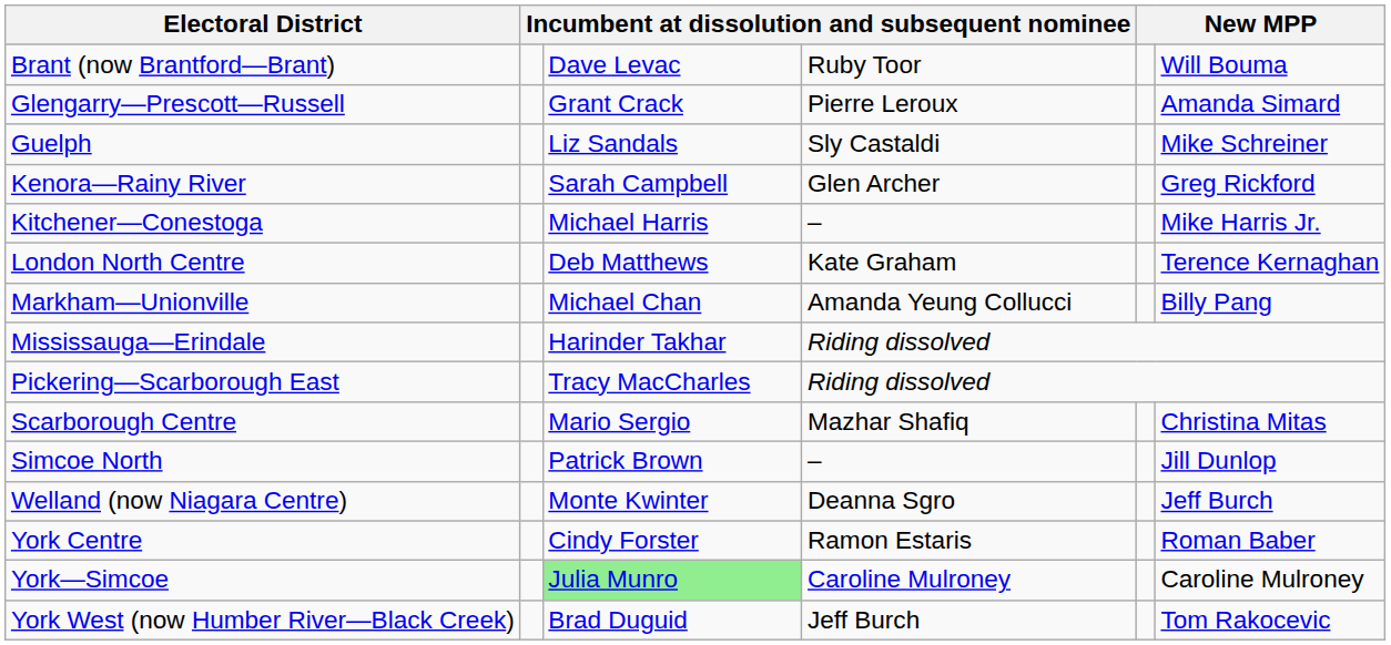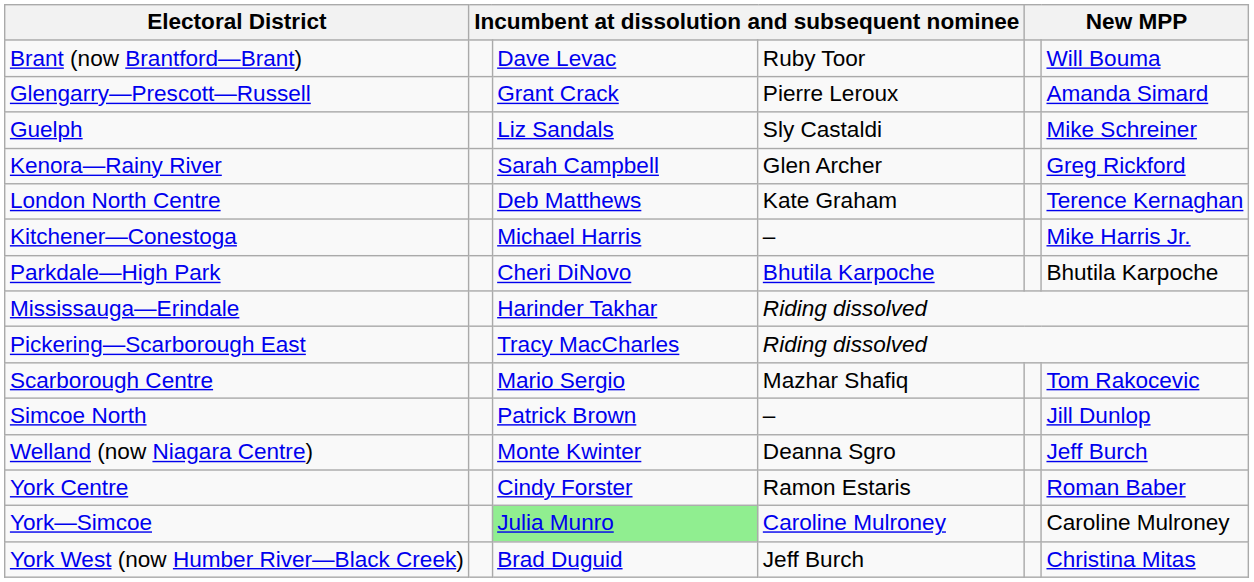rows swapped: Kitchener—Conestoga <-> London North Centre
- row: Markham—Unionville | Michael Chan | Amanda Yeung Collucci | Billy Pang
+ row: Parkdale—High Park | Cheri DiNovo | Bhutila Karpoche | Bhutila Karpoche
Scarborough Centre | column 6: Christina Mitas -> Tom Rakocevic
York West (now Humber River—Black Creek) | column 6: Tom Rakocevic -> Christina Mitas
